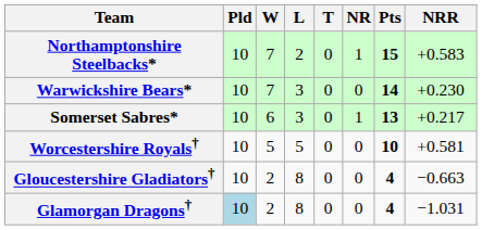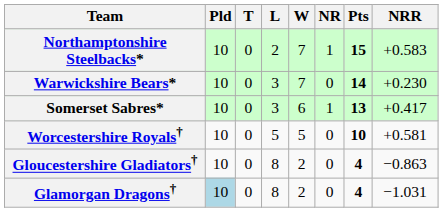columns swapped: W <-> T
Somerset Sabres* | NRR: +0.217 -> +0.417
Gloucestershire Gladiators† | NRR: −0.663 -> −0.863
